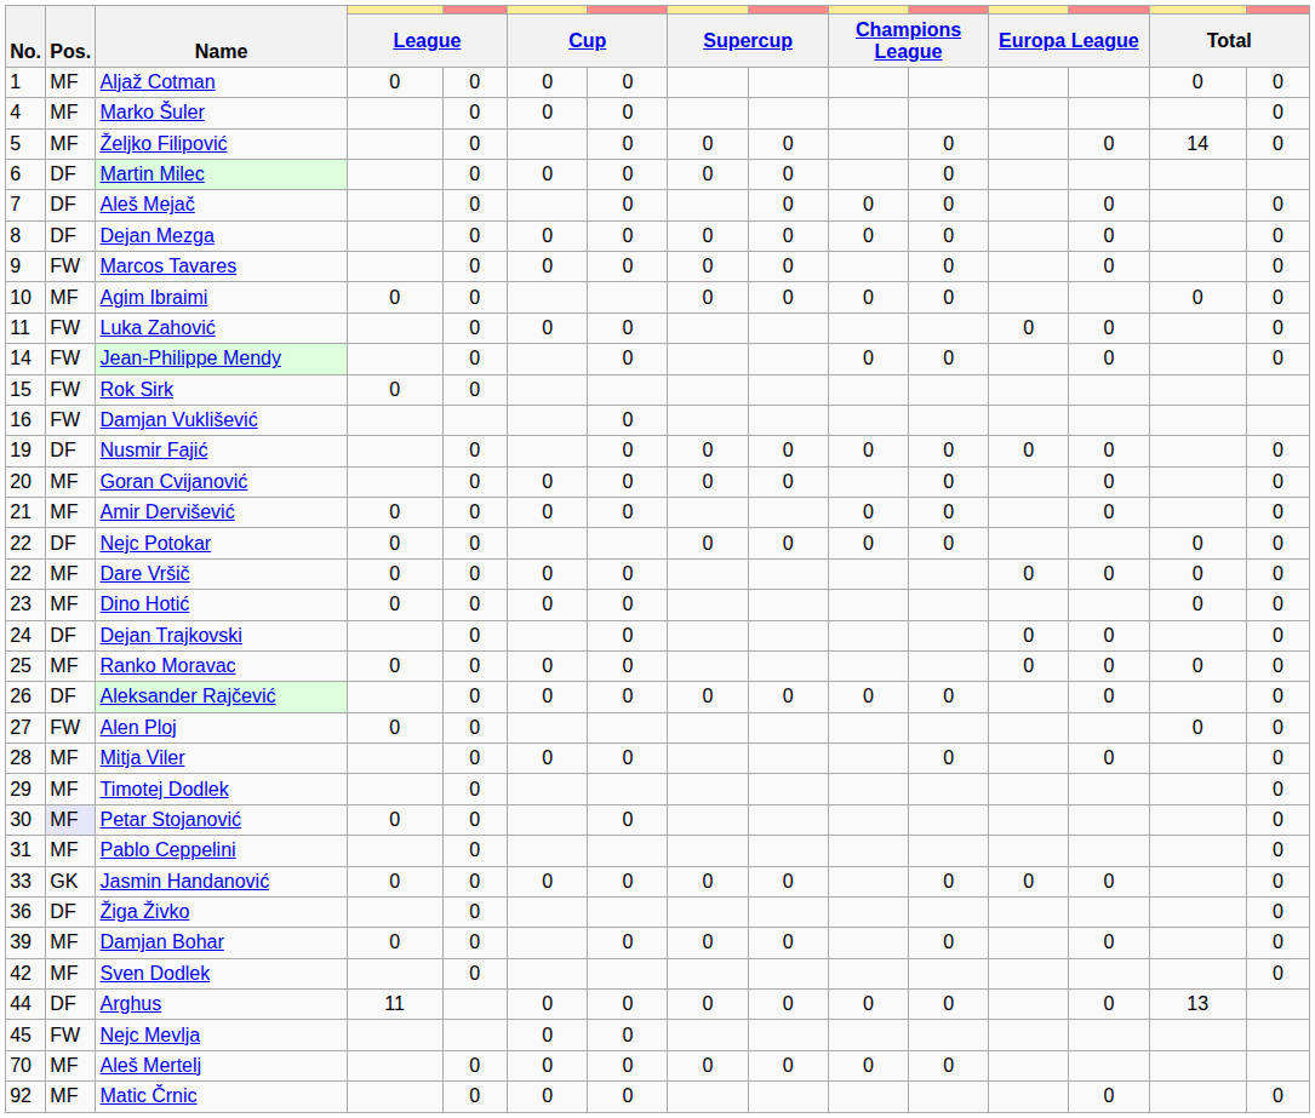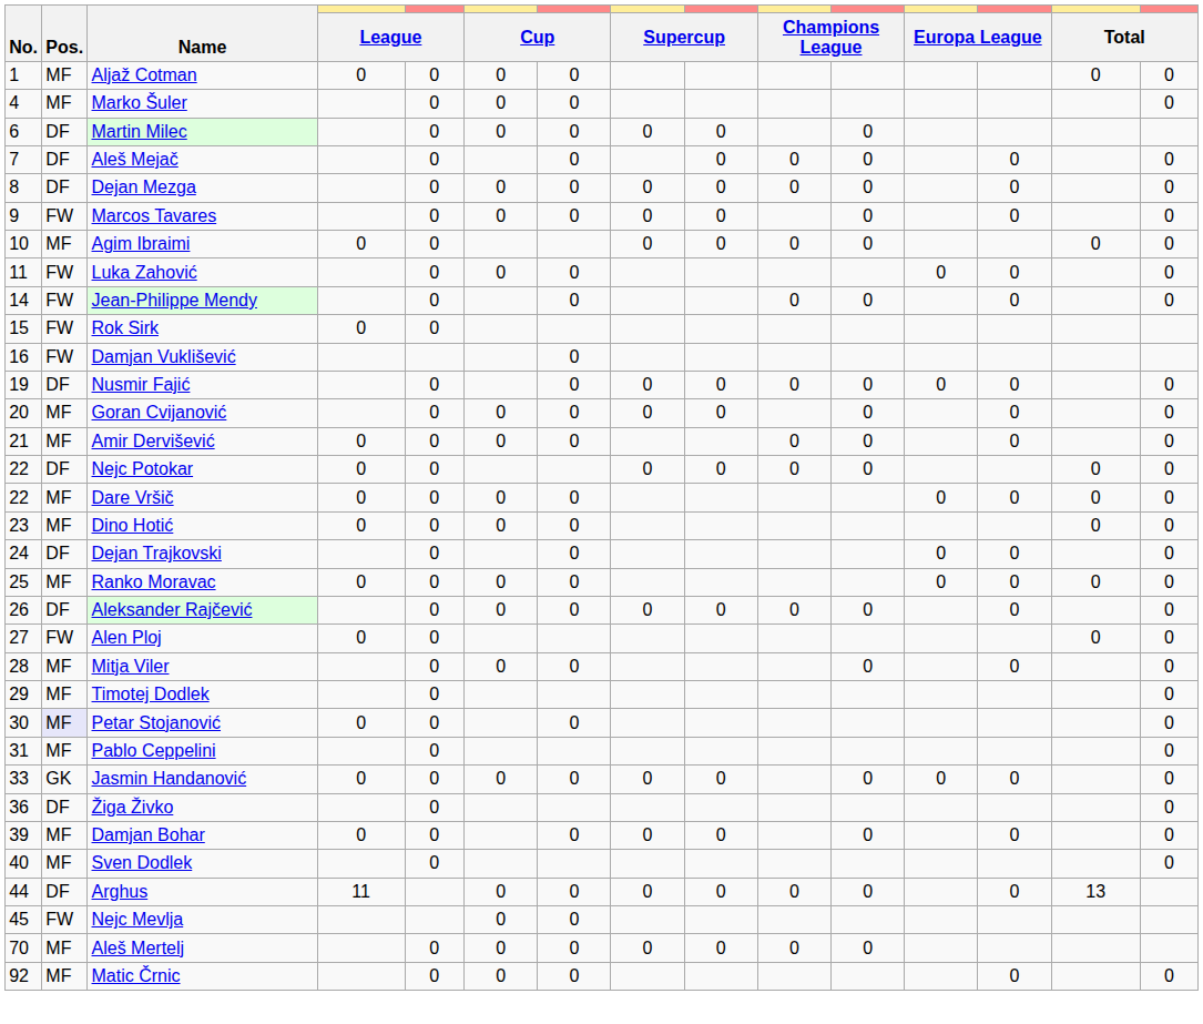- row: 5 | MF | Željko Filipović | 0 | 0 | 0 | 0 | 0 | 0 | 14 | 0
Sven Dodlek | No.: 42 -> 40
